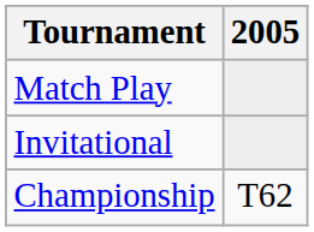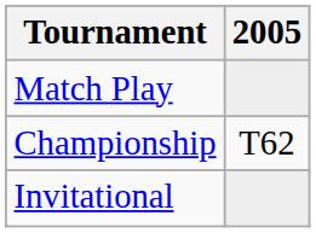rows swapped: Championship <-> Invitational
